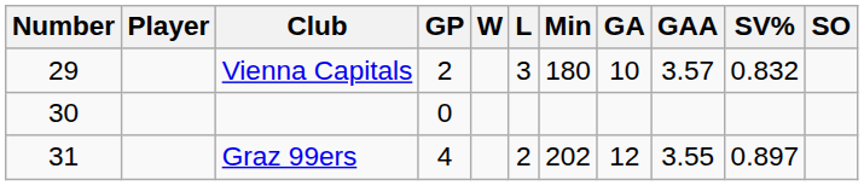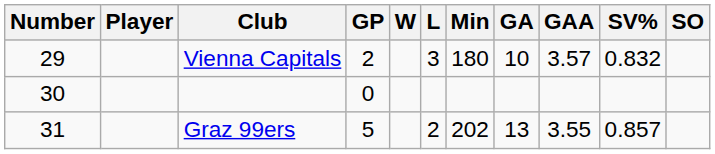Graz 99ers | GP: 4 -> 5
Graz 99ers | GA: 12 -> 13
Graz 99ers | SV%: 0.897 -> 0.857
